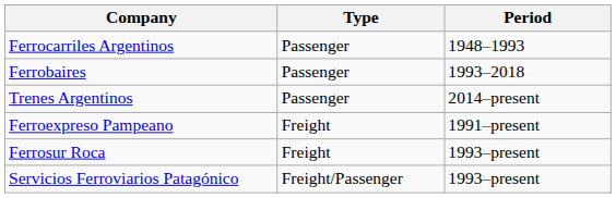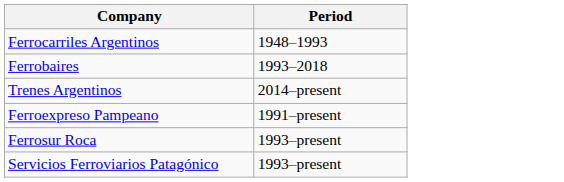- column: Type | Passenger | Passenger | Passenger | Freight | Freight | Freight/Passenger
